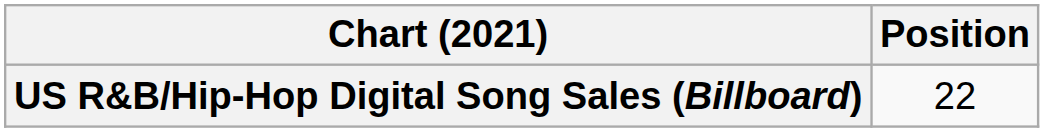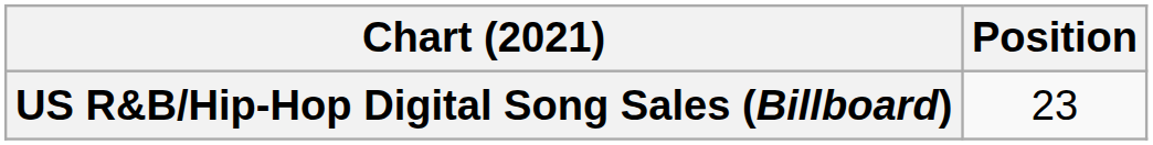US R&B/Hip-Hop Digital Song Sales (Billboard) | Position: 22 -> 23
